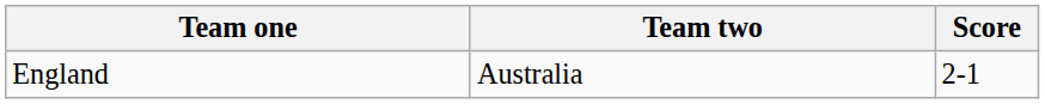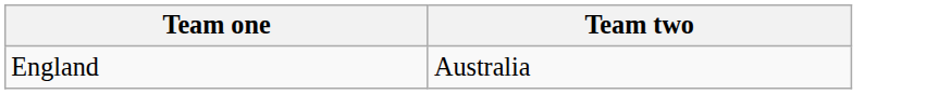- column: Score | 2-1
